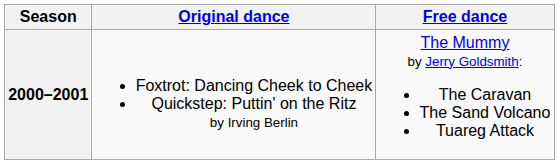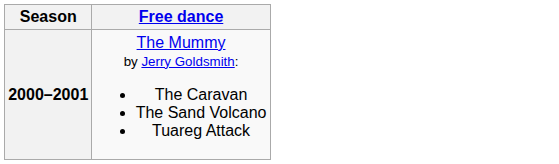- column: Original dance | Foxtrot: Dancing Cheek to Cheek Quickstep: Puttin' on the Ritz by Irving Berlin
